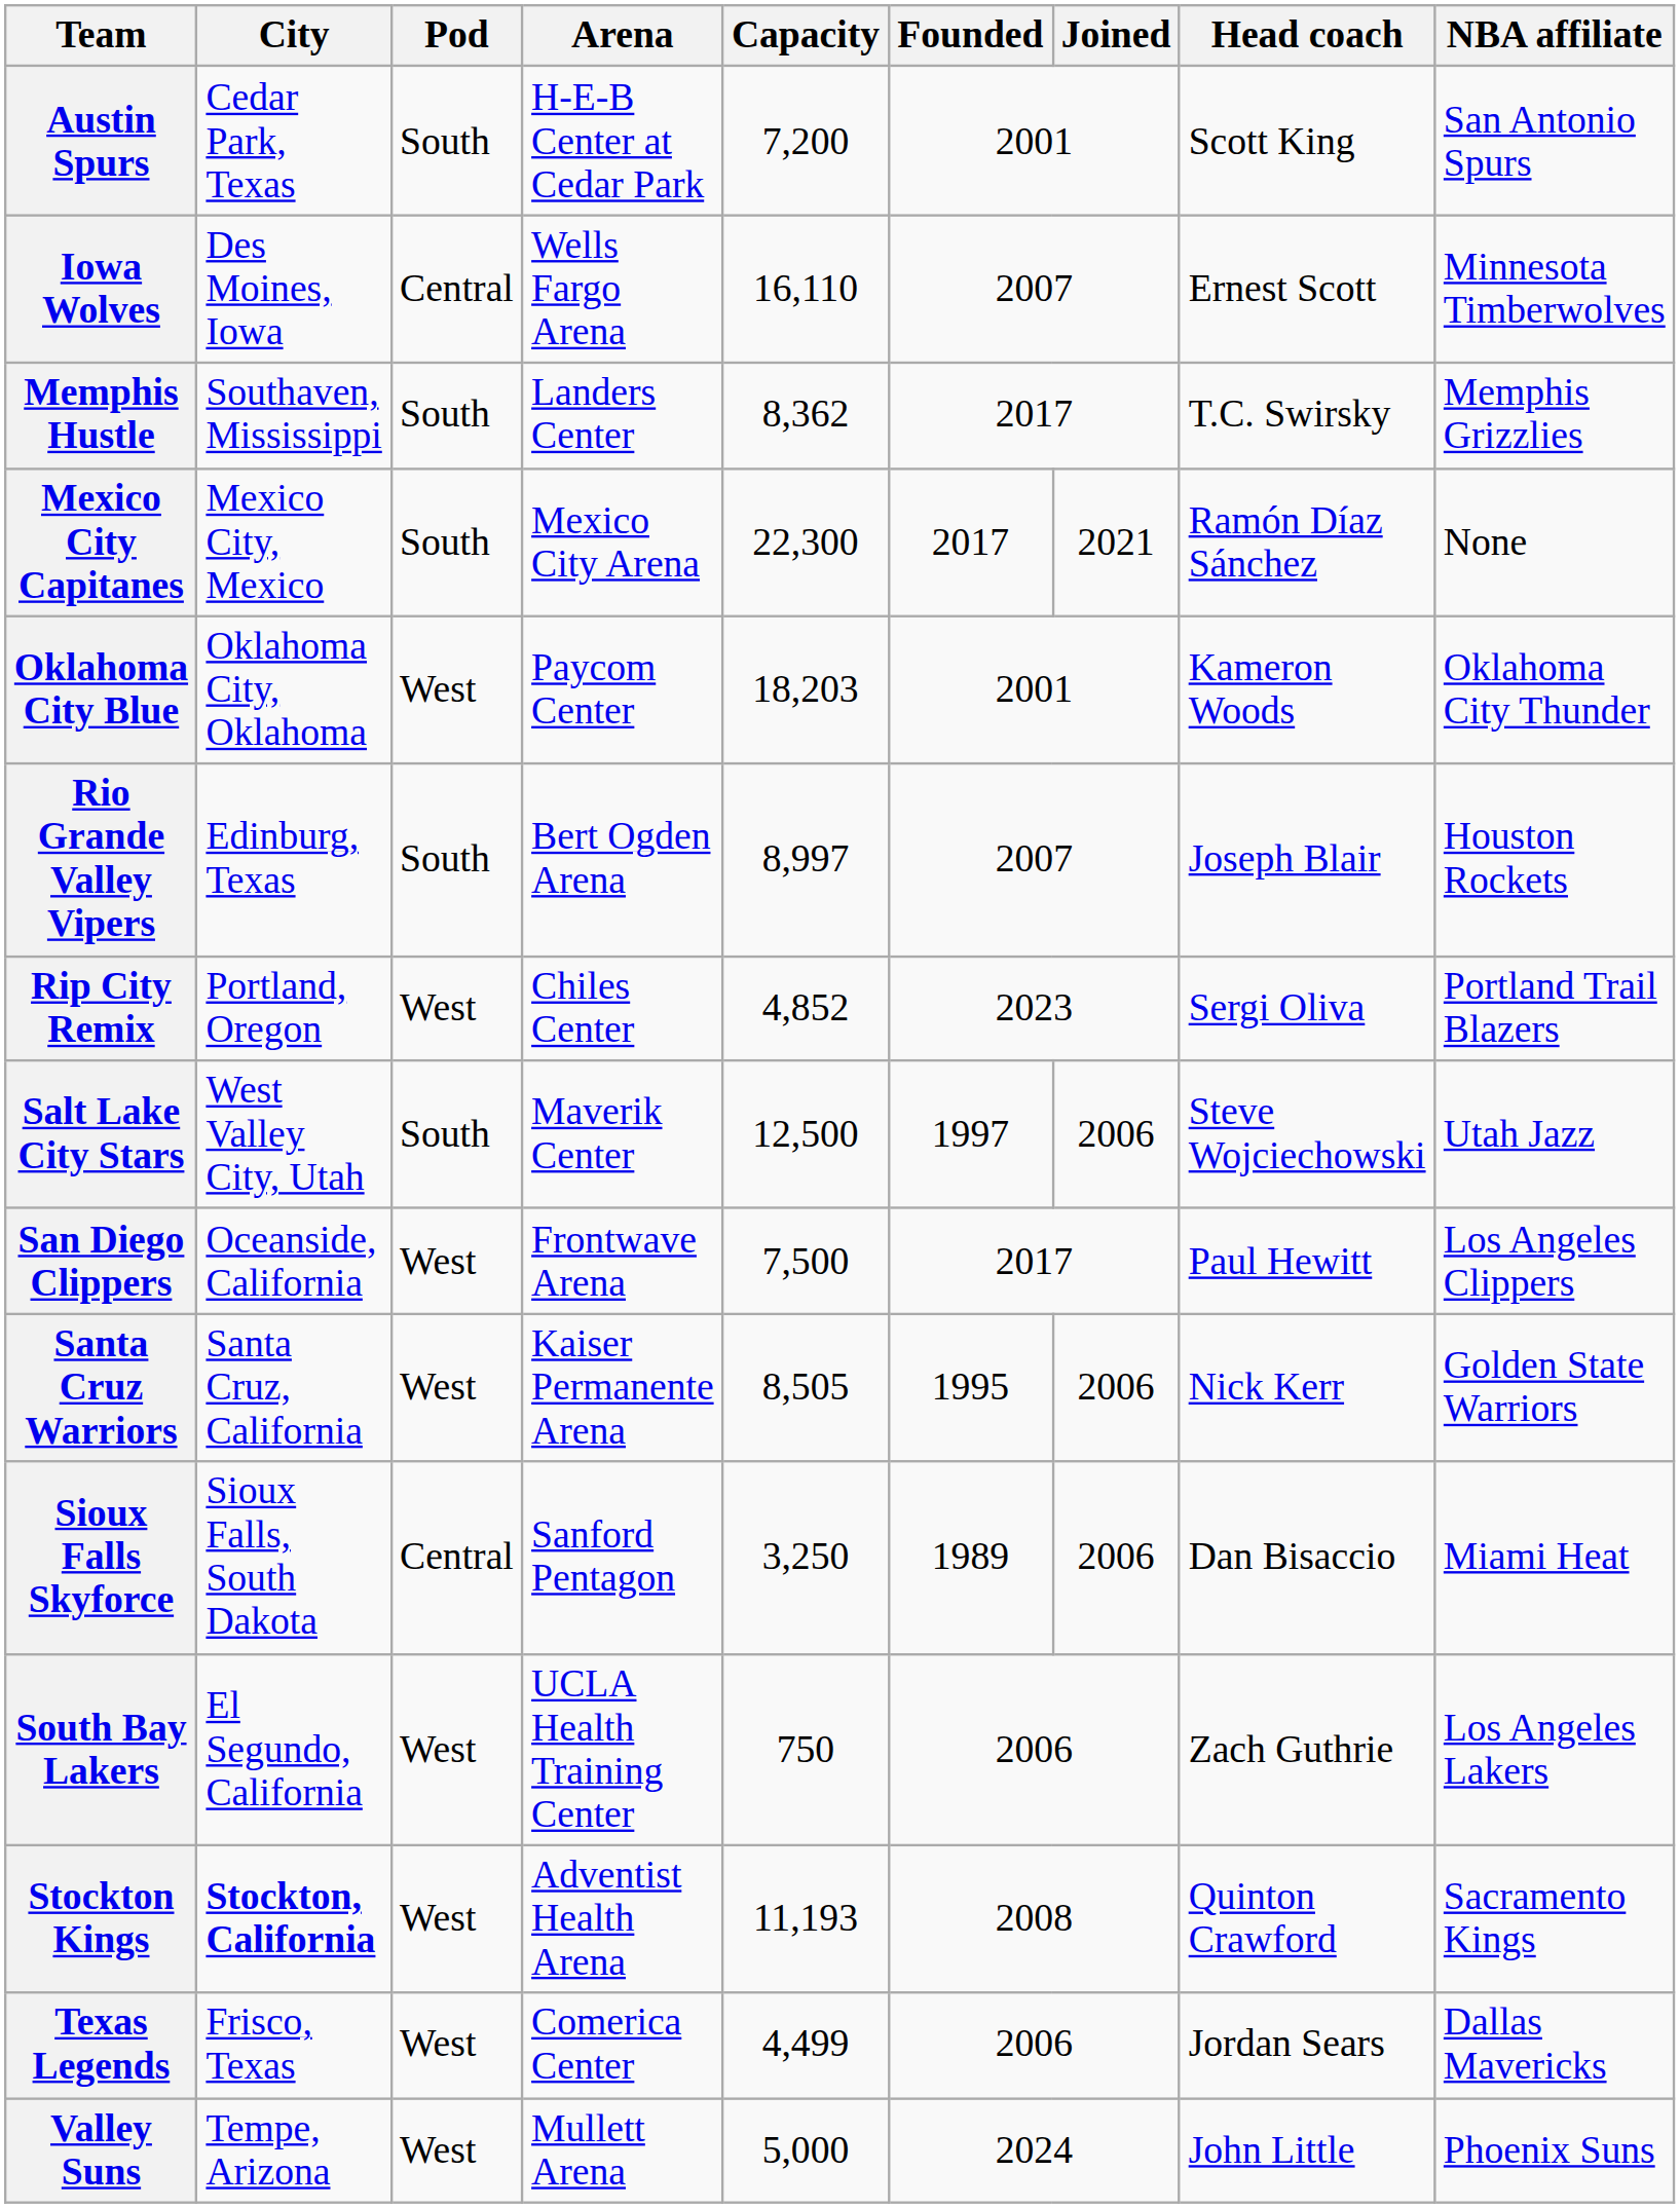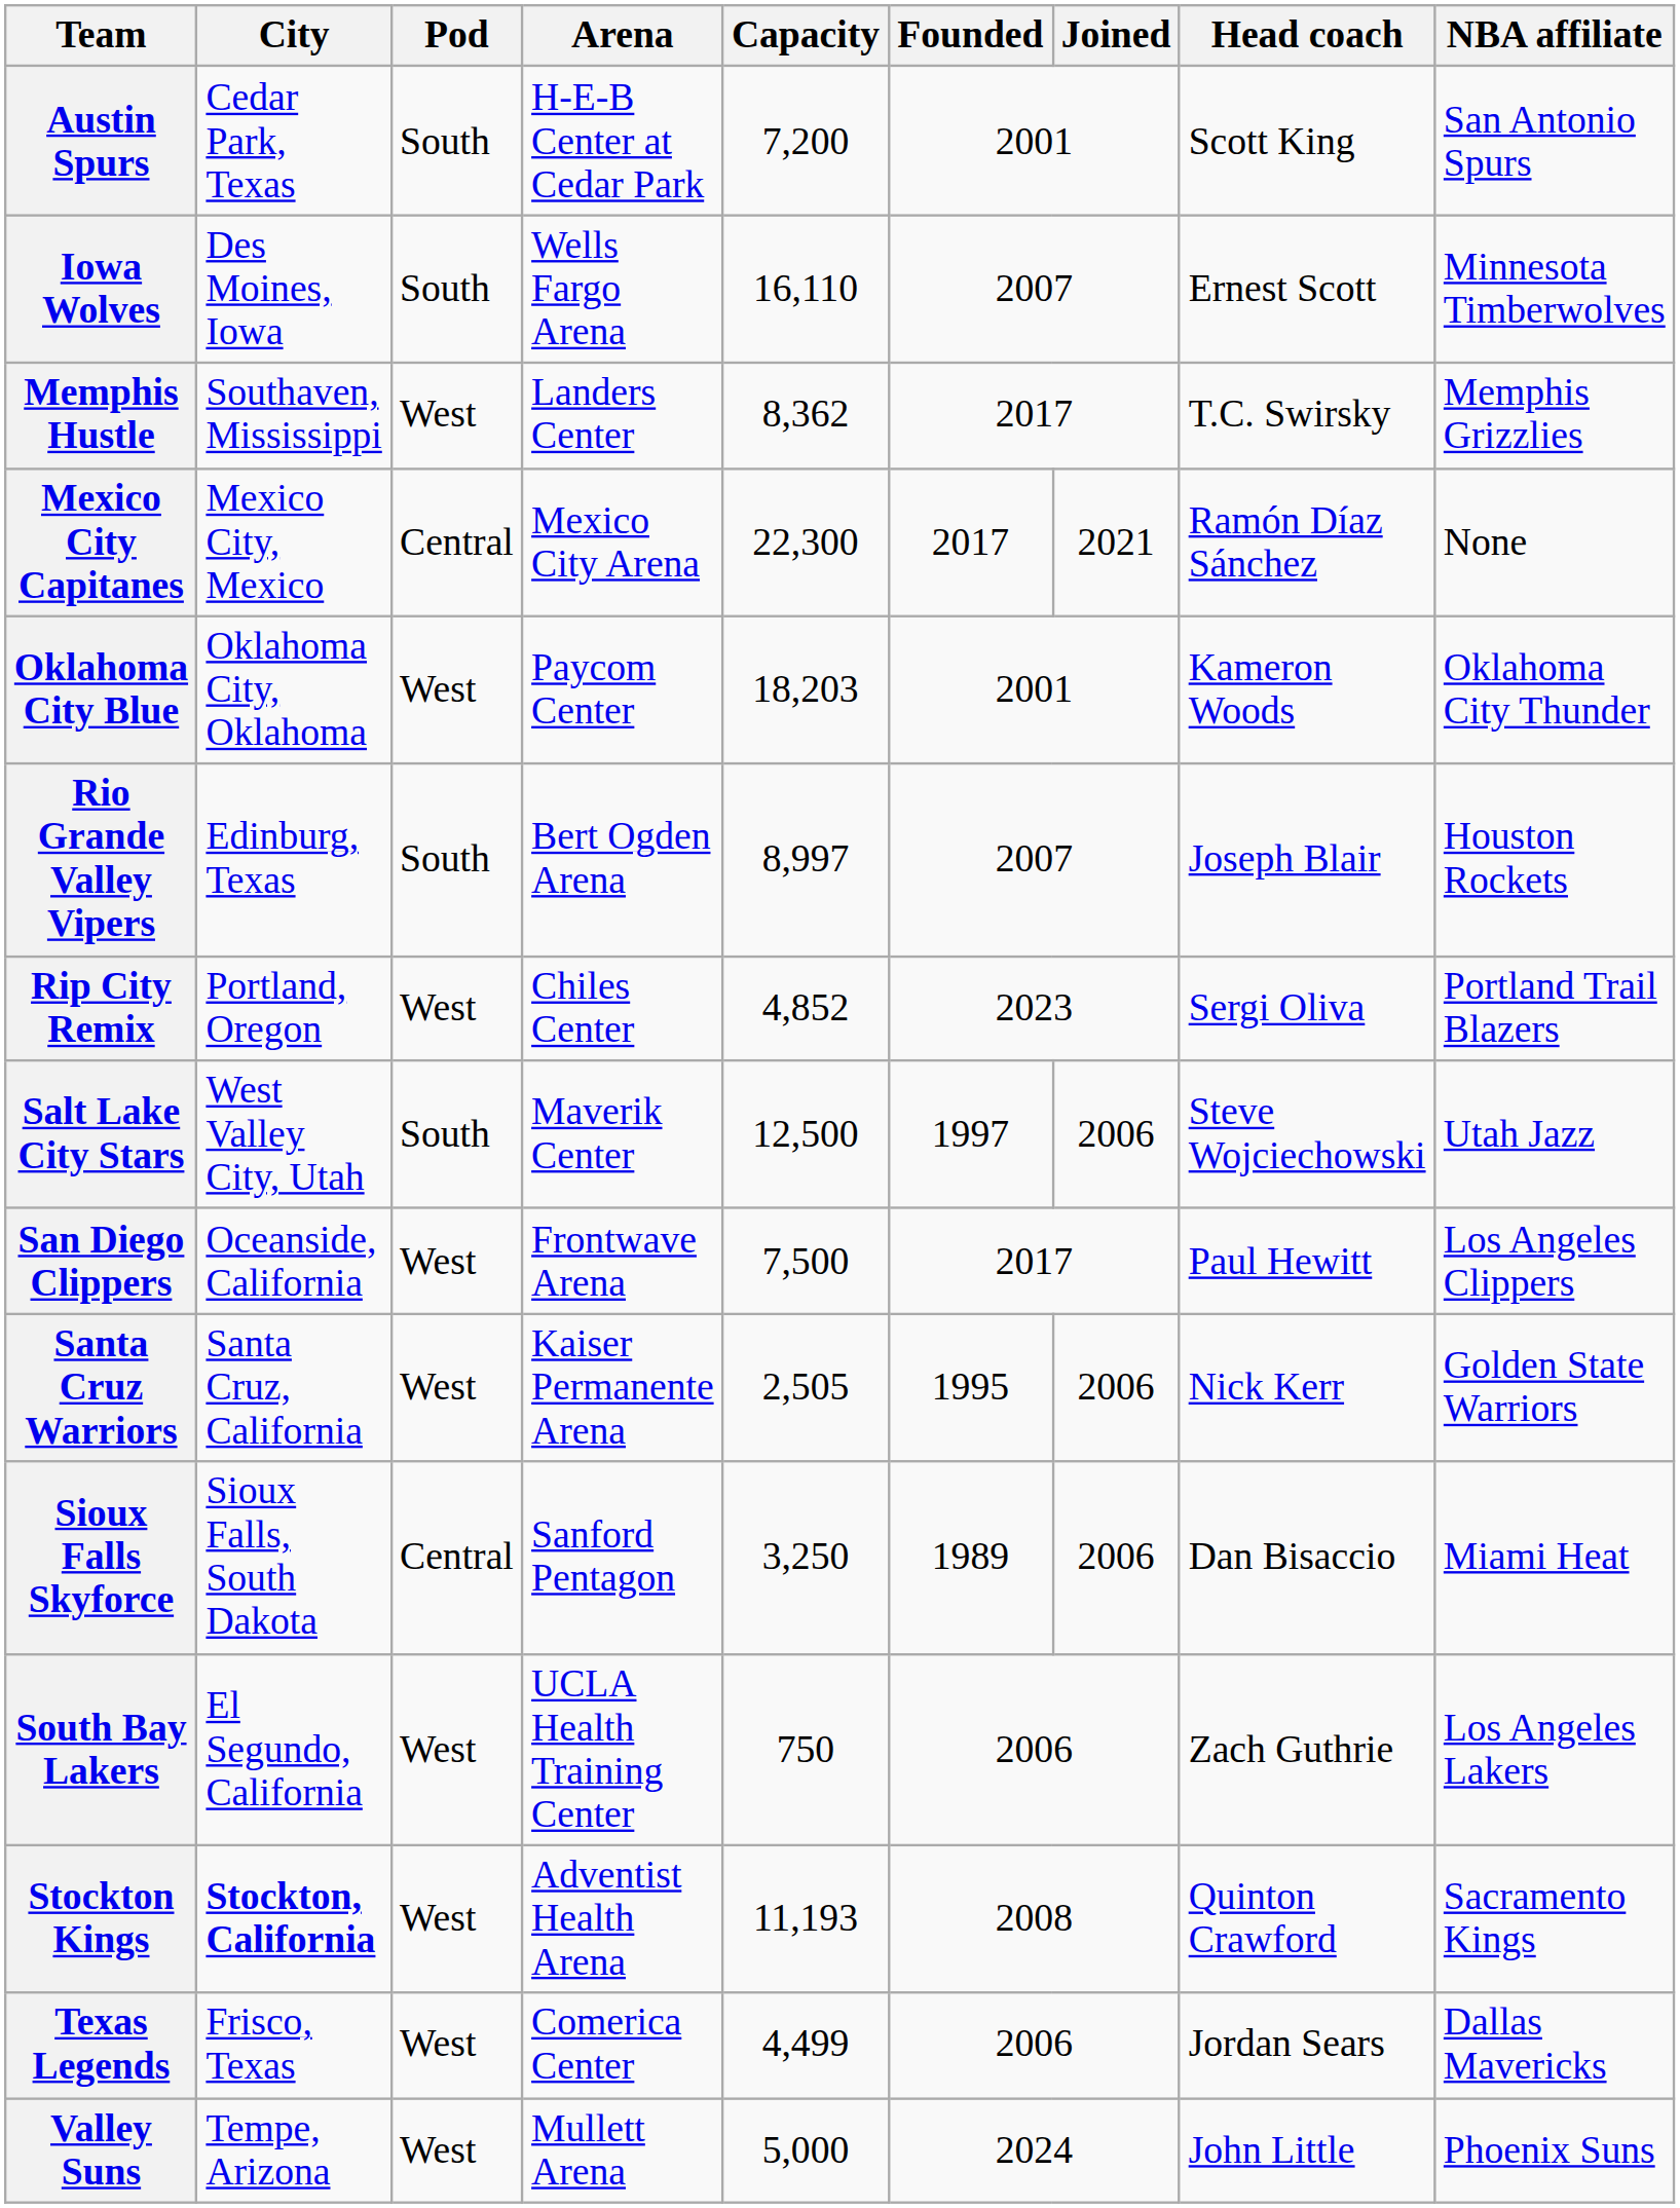Iowa Wolves | Pod: Central -> South
Memphis Hustle | Pod: South -> West
Mexico City Capitanes | Pod: South -> Central
Santa Cruz Warriors | Capacity: 8,505 -> 2,505
